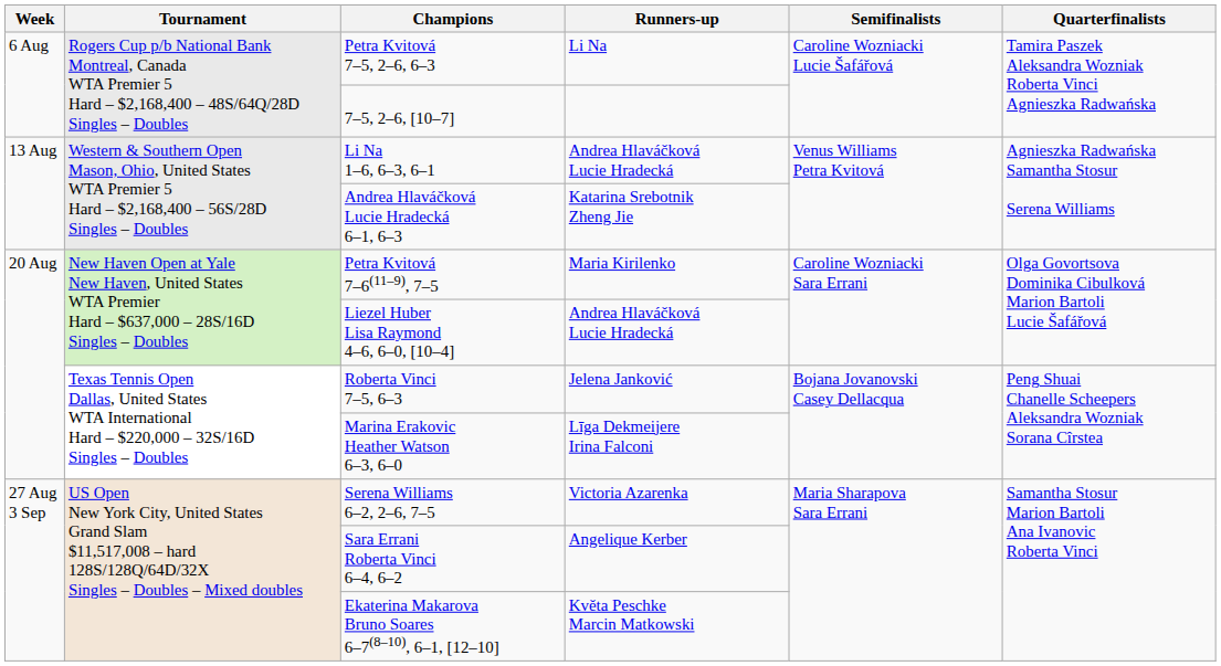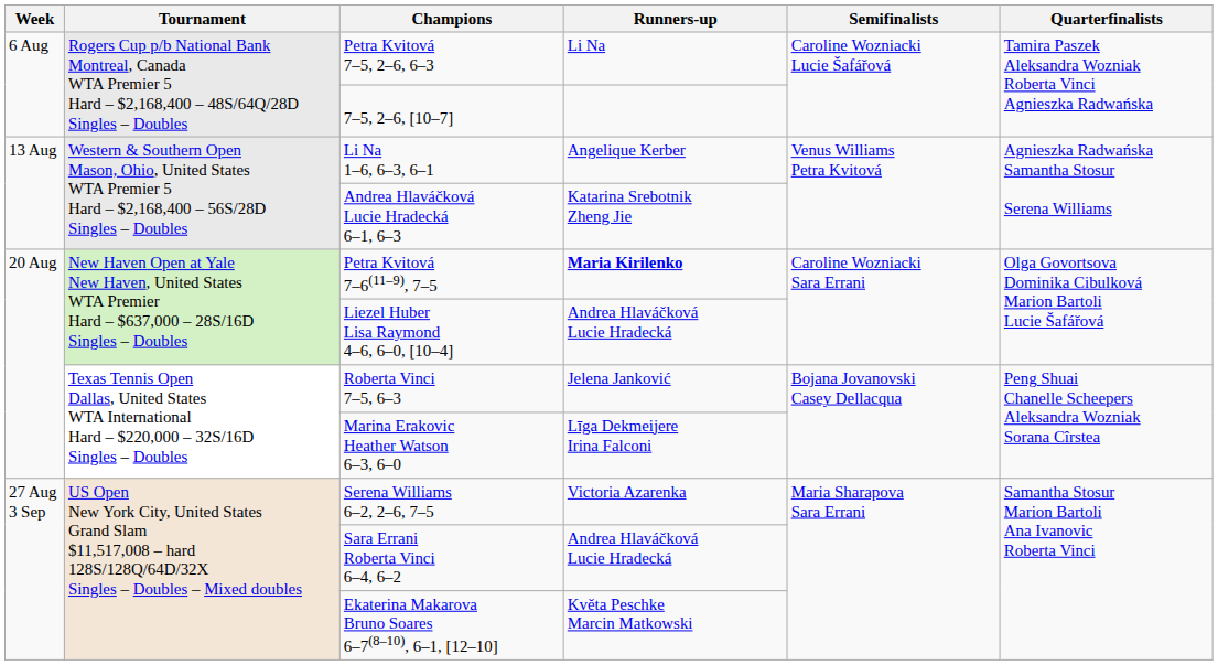Li Na 1–6, 6–3, 6–1 | Runners-up: Andrea Hlaváčková Lucie Hradecká -> Angelique Kerber
Petra Kvitová 7–6(11–9), 7–5 | Runners-up: normal -> bold
Sara Errani Roberta Vinci 6–4, 6–2 | Runners-up: Angelique Kerber -> Andrea Hlaváčková Lucie Hradecká
